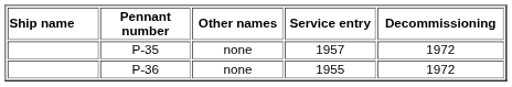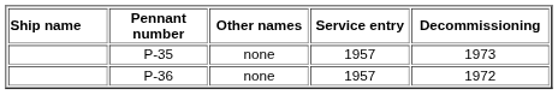P-35 | Decommissioning: 1972 -> 1973
P-36 | Service entry: 1955 -> 1957
